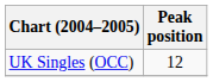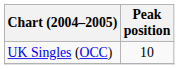UK Singles (OCC) | Peak position: 12 -> 10
